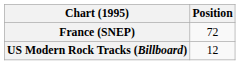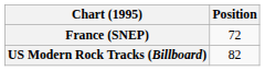US Modern Rock Tracks (Billboard) | Position: 12 -> 82
